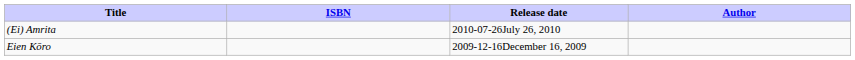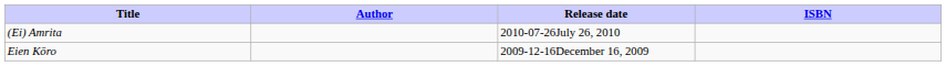columns swapped: Author <-> ISBN
